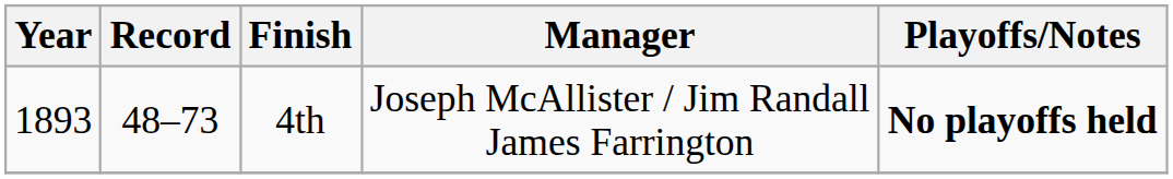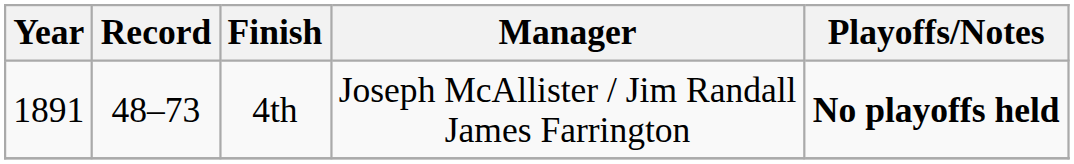4th | Year: 1893 -> 1891
